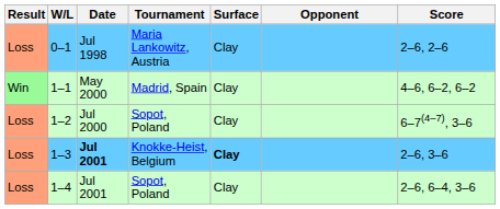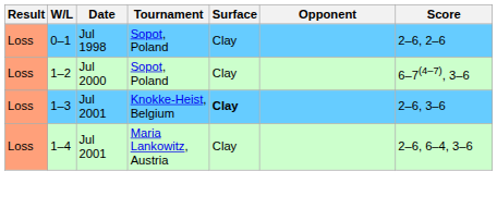0–1 | Tournament: Maria Lankowitz, Austria -> Sopot, Poland
- row: Win | 1–1 | May 2000 | Madrid, Spain | Clay | 4–6, 6–2, 6–2
1–3 | Date: bold -> normal
1–4 | Tournament: Sopot, Poland -> Maria Lankowitz, Austria
